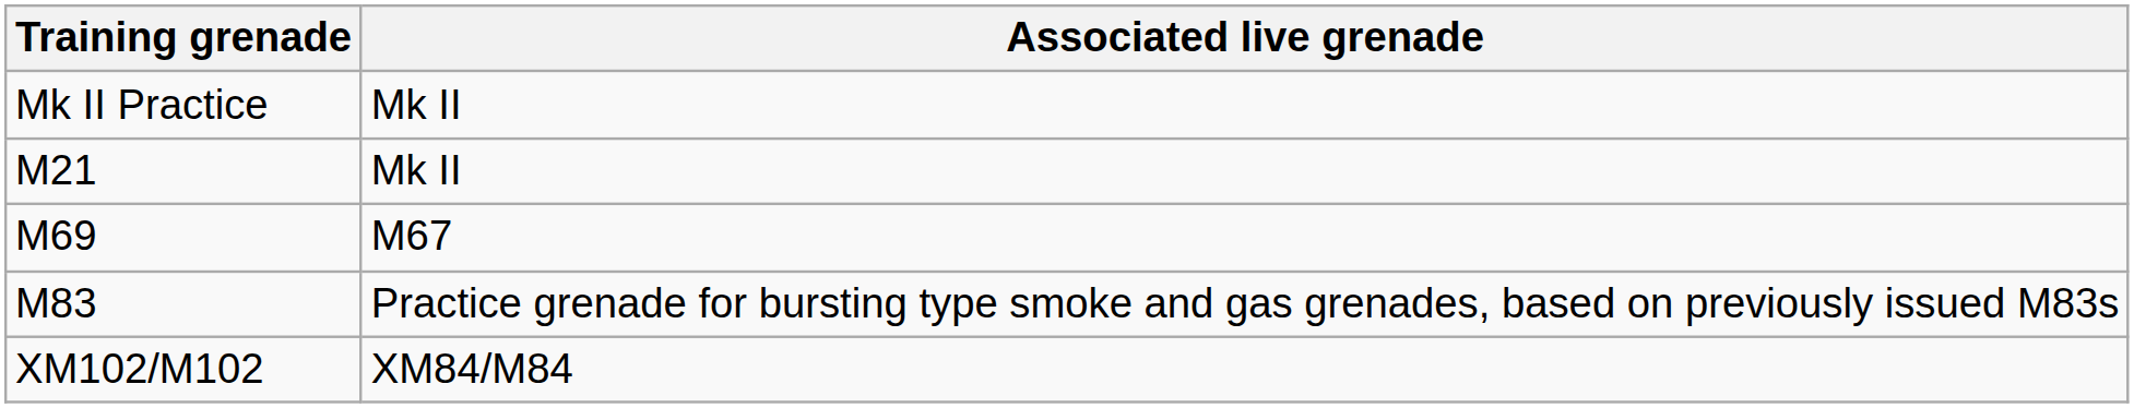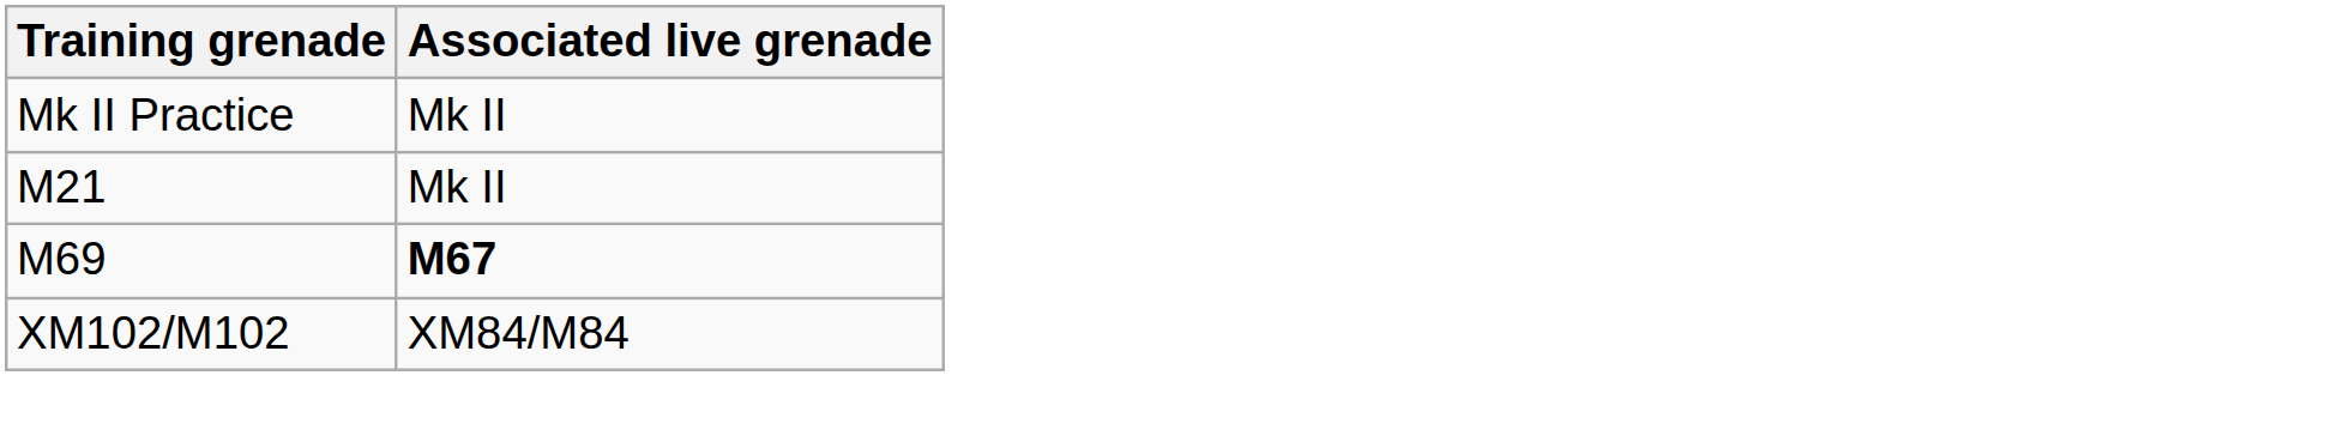M69 | Associated live grenade: normal -> bold
- row: M83 | Practice grenade for bursting type smoke and gas grenades, based on previously issued M83s
